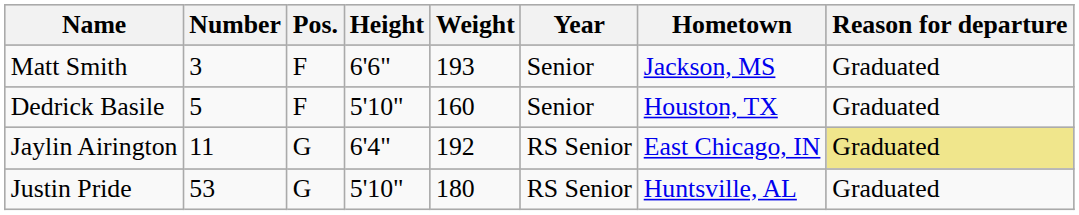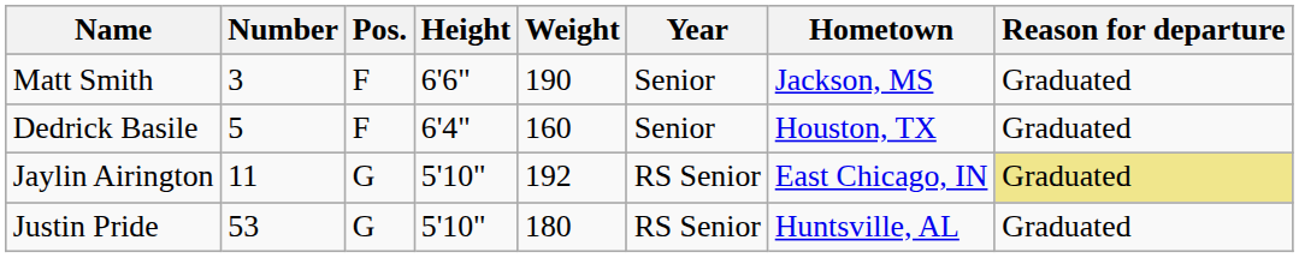Matt Smith | Weight: 193 -> 190
Dedrick Basile | Height: 5'10" -> 6'4"
Jaylin Airington | Height: 6'4" -> 5'10"
